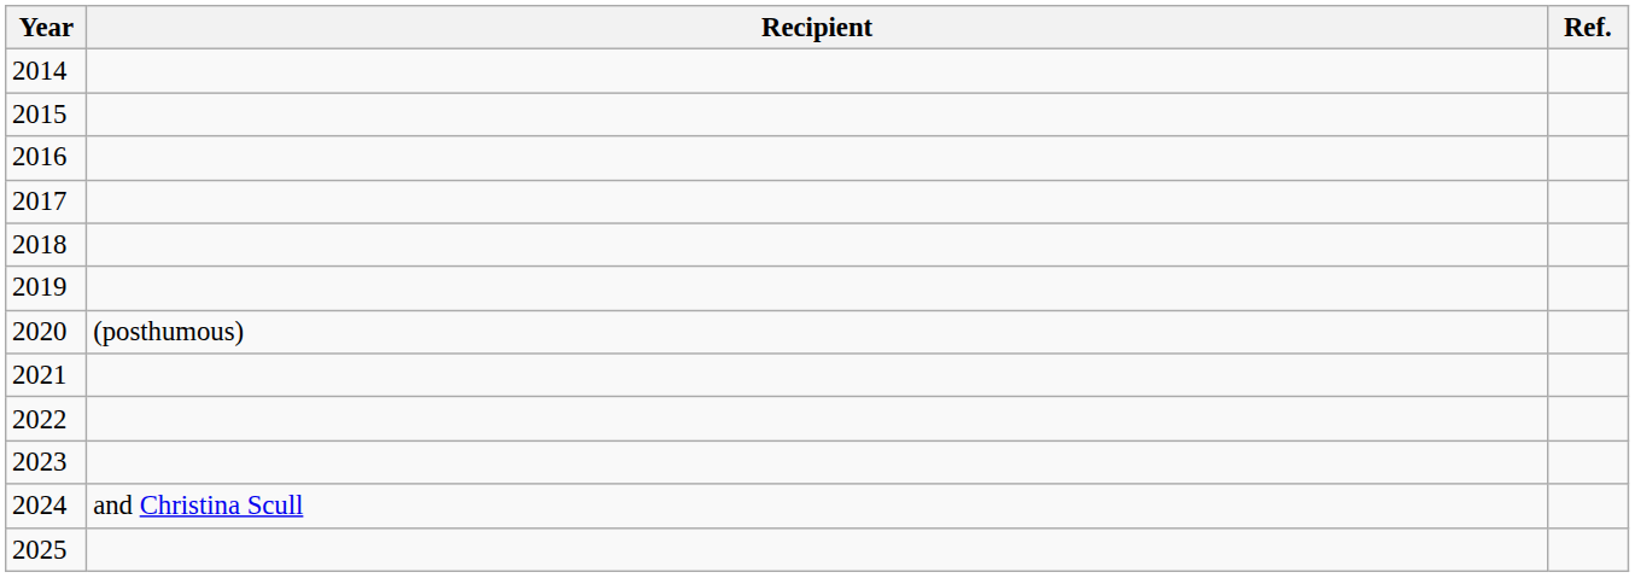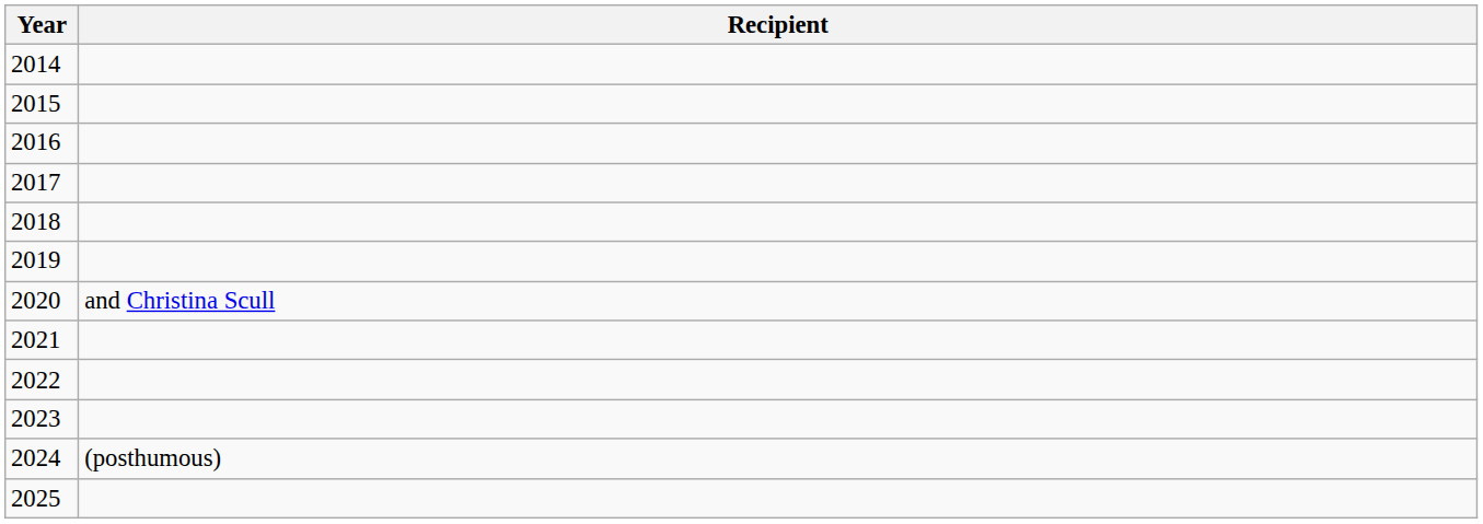- column: Ref.
2020 | Recipient: (posthumous) -> and Christina Scull
2024 | Recipient: and Christina Scull -> (posthumous)
